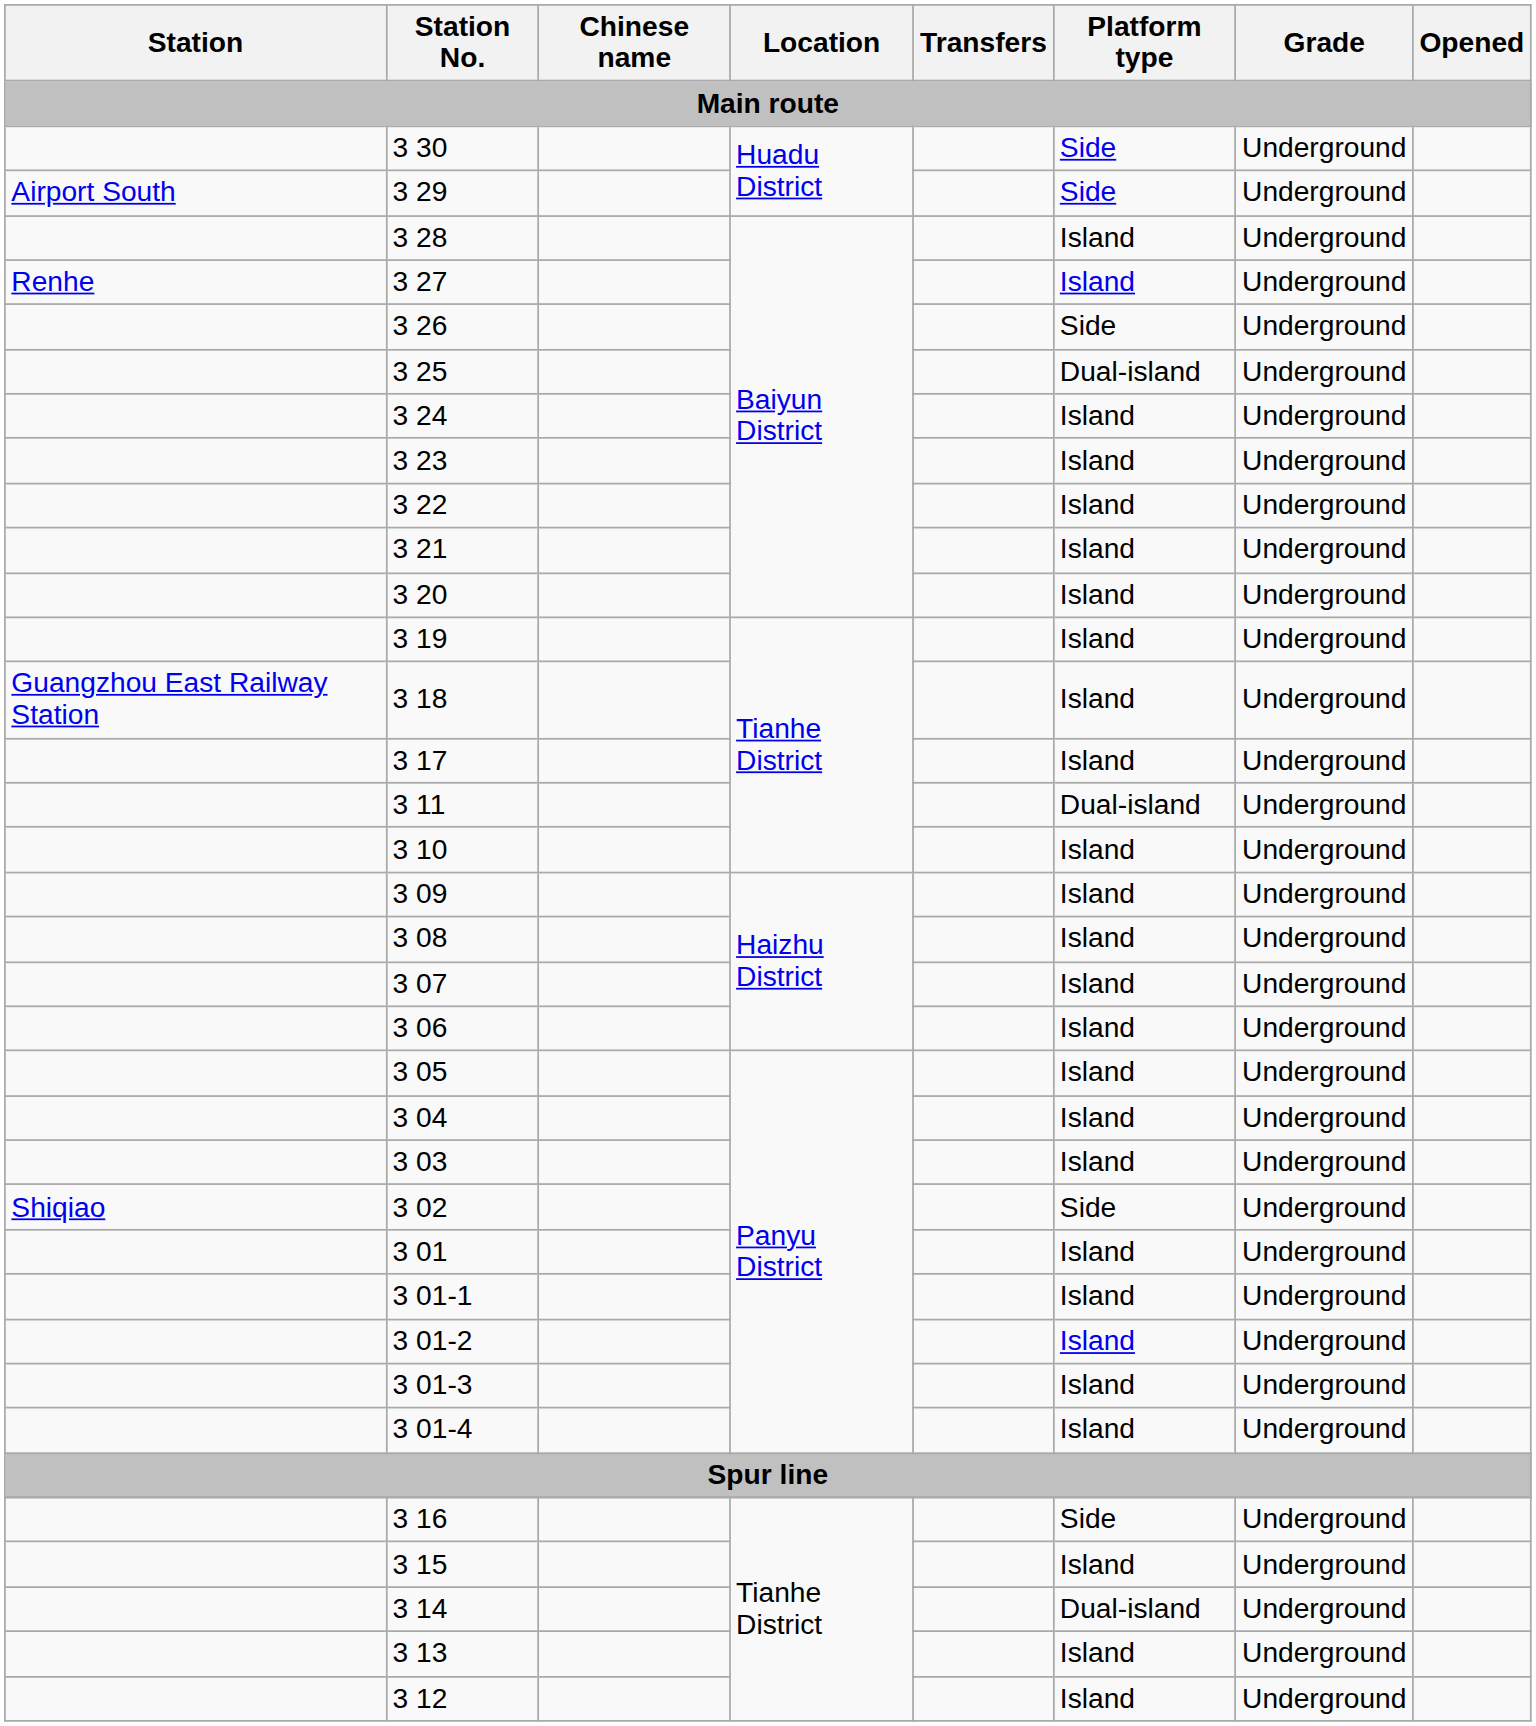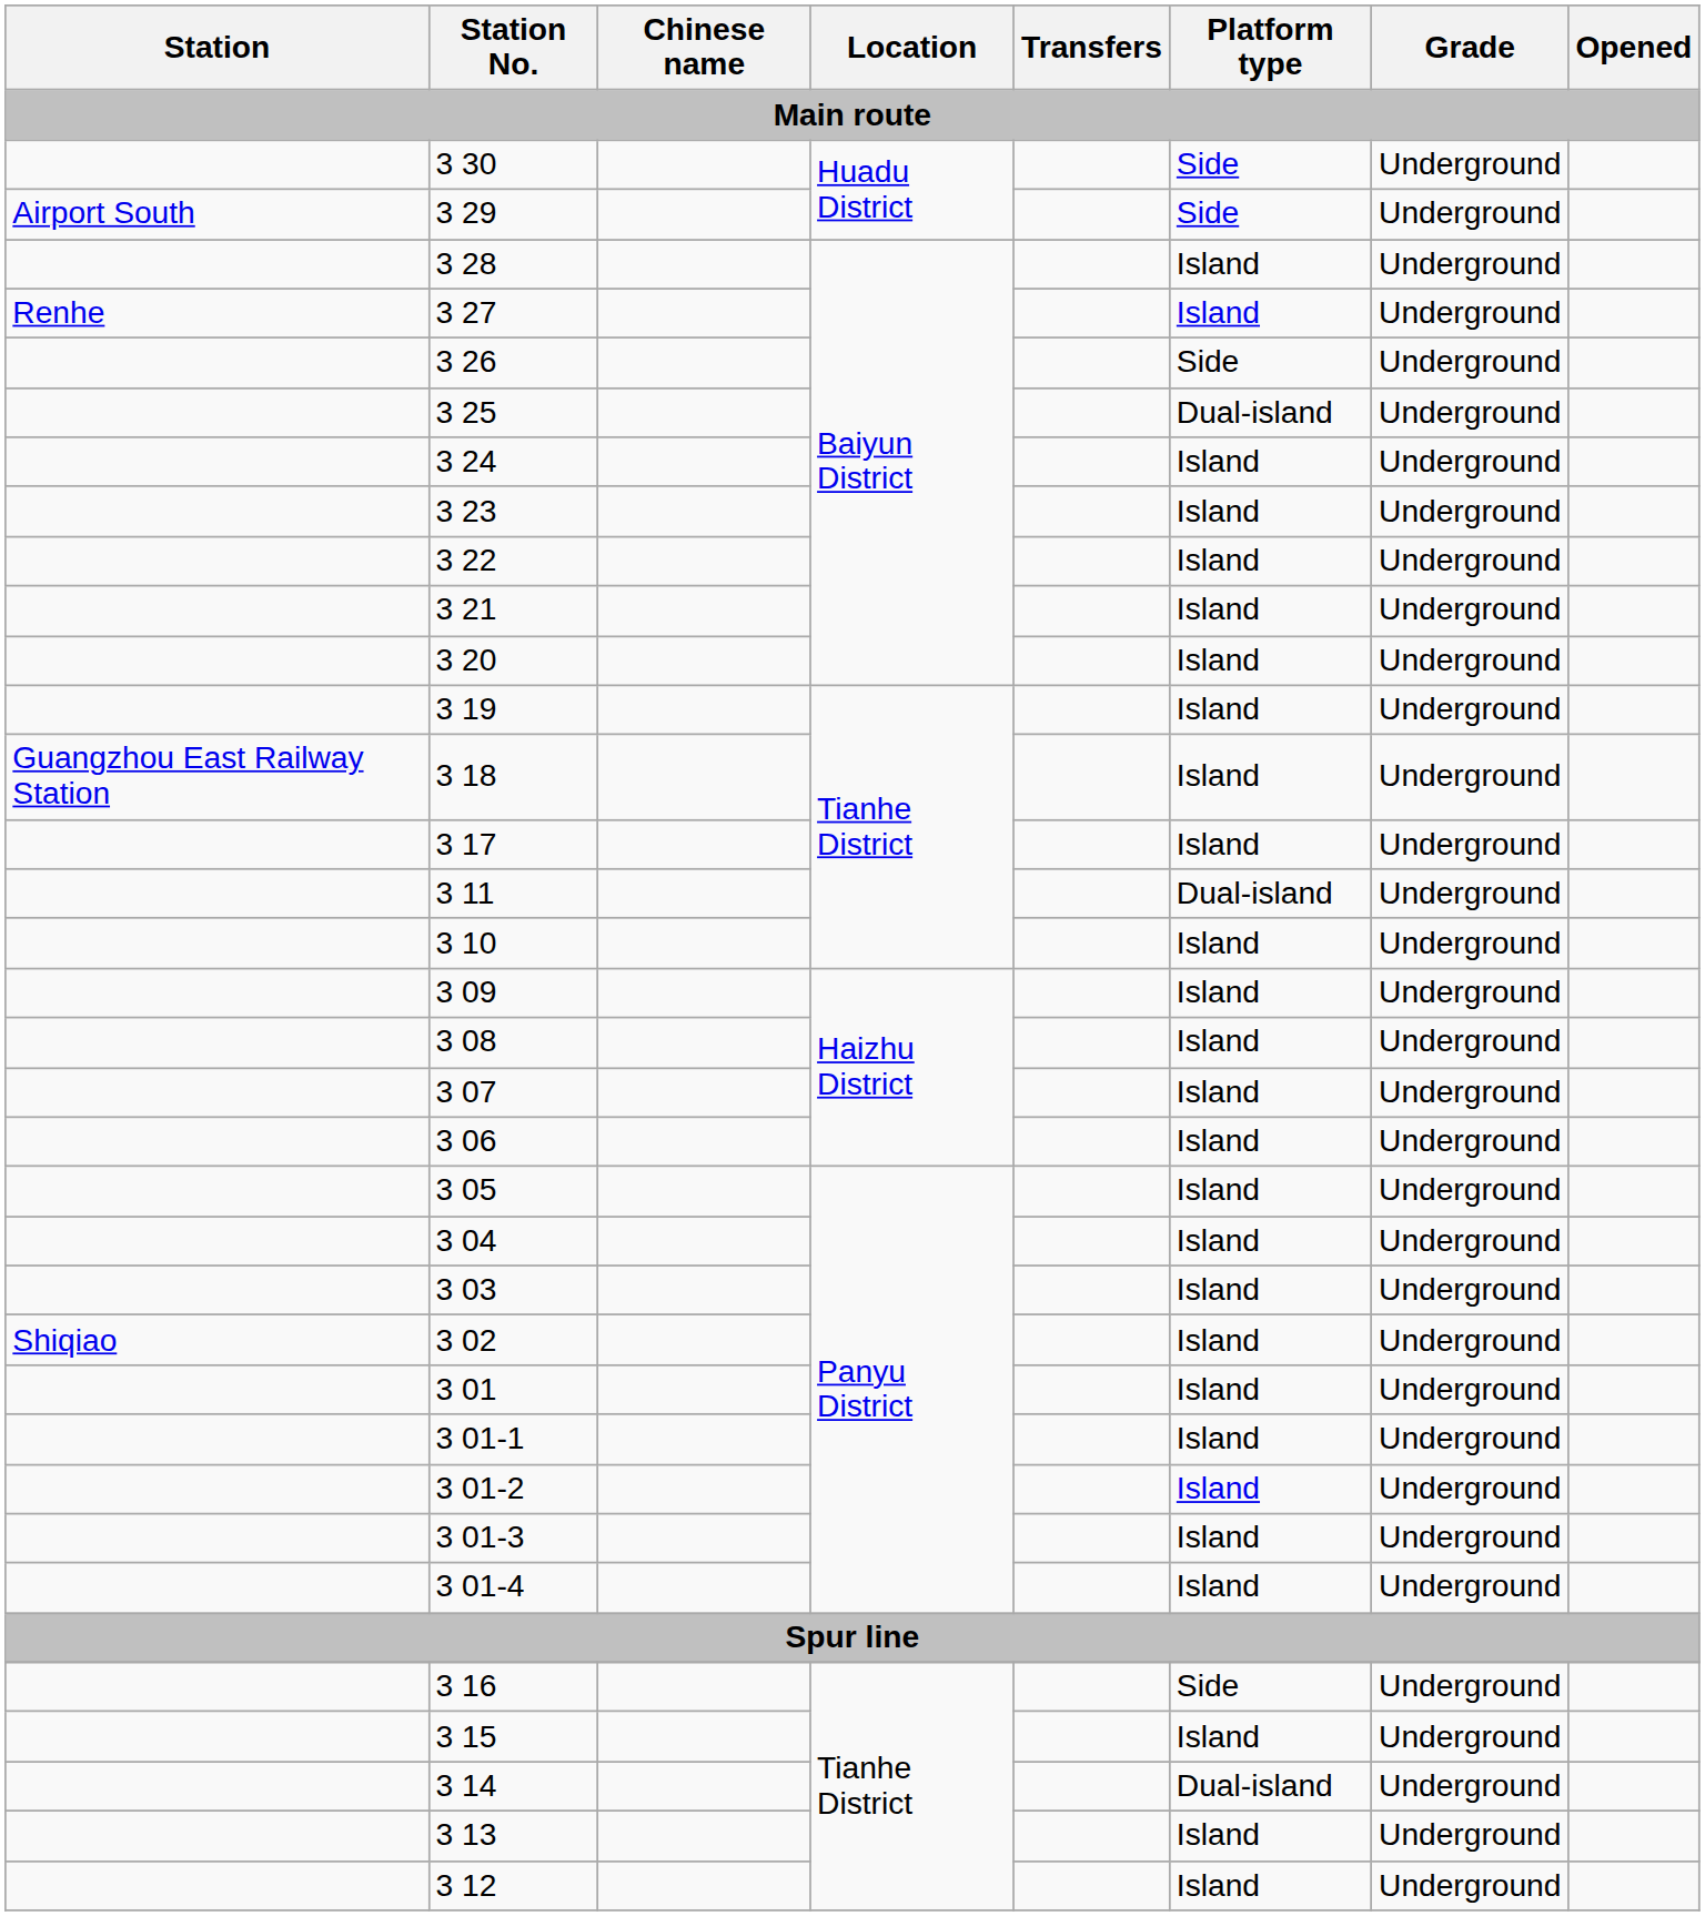3 02 | Platform type: Side -> Island
